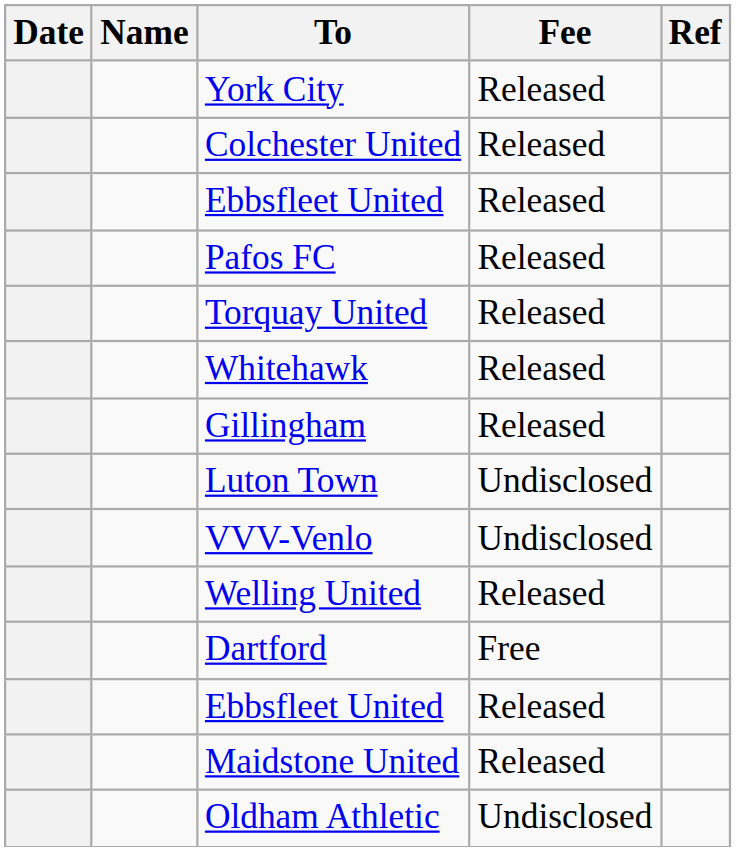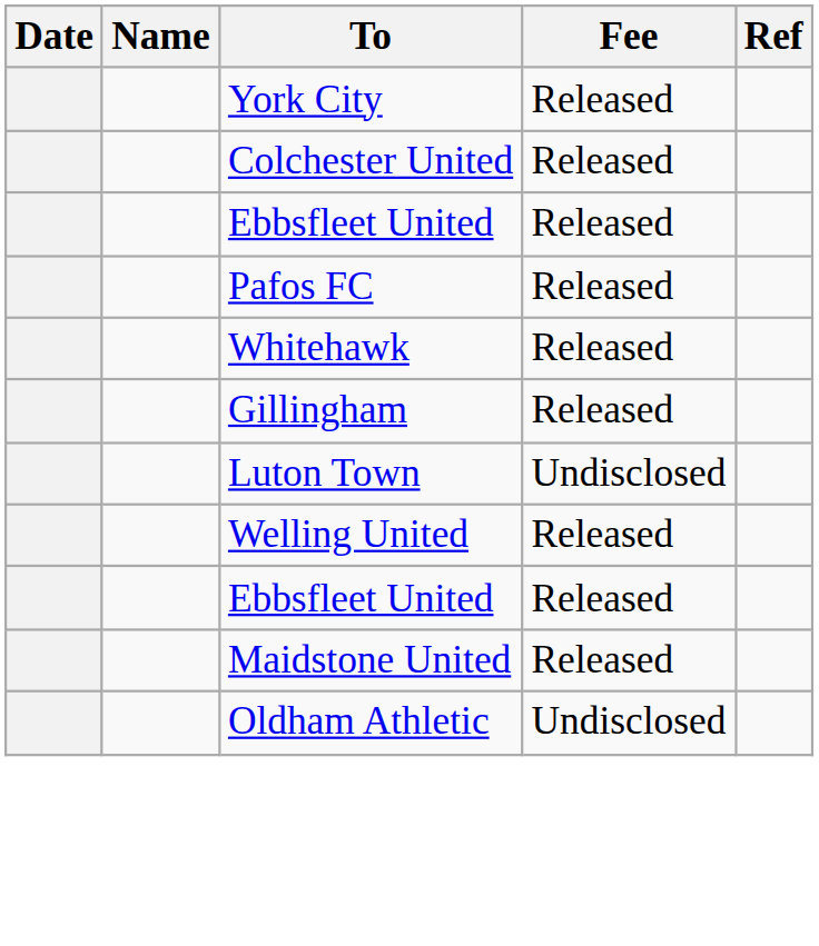- row: Torquay United | Released
- row: VVV-Venlo | Undisclosed
- row: Dartford | Free
